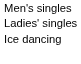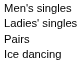+ row: Pairs
